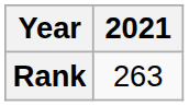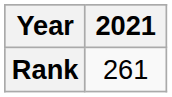Rank | 2021: 263 -> 261
